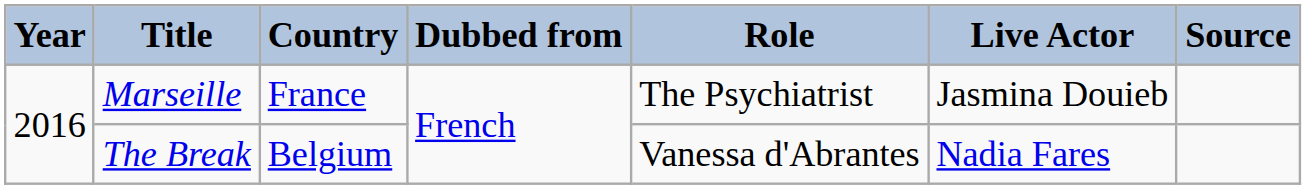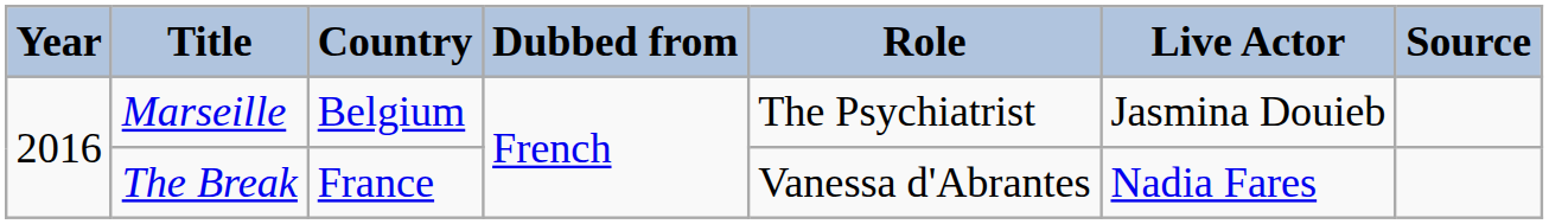Marseille | Country: France -> Belgium
The Break | Country: Belgium -> France
